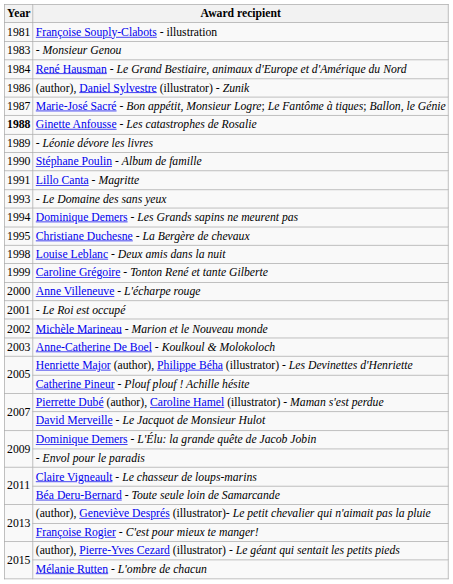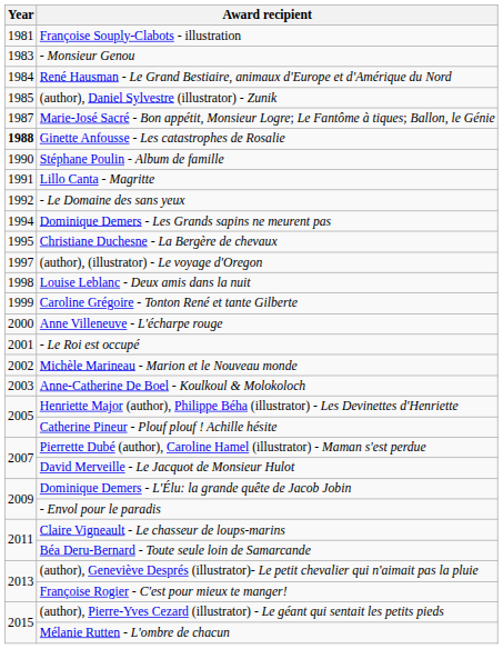(author), Daniel Sylvestre (illustrator) - Zunik | Year: 1986 -> 1985
- row: 1989 | - Léonie dévore les livres
- Le Domaine des sans yeux | Year: 1993 -> 1992
+ row: 1997 | (author), (illustrator) - Le voyage d'Oregon
